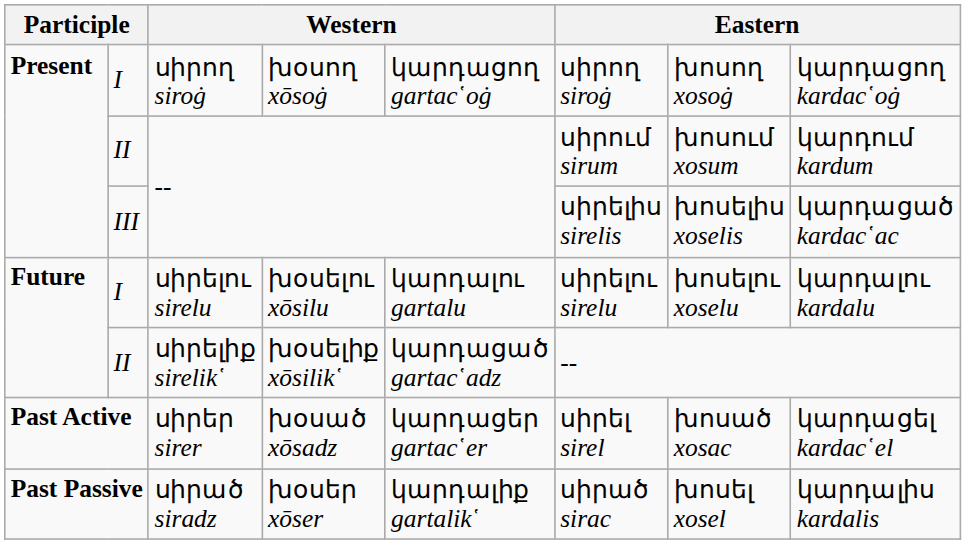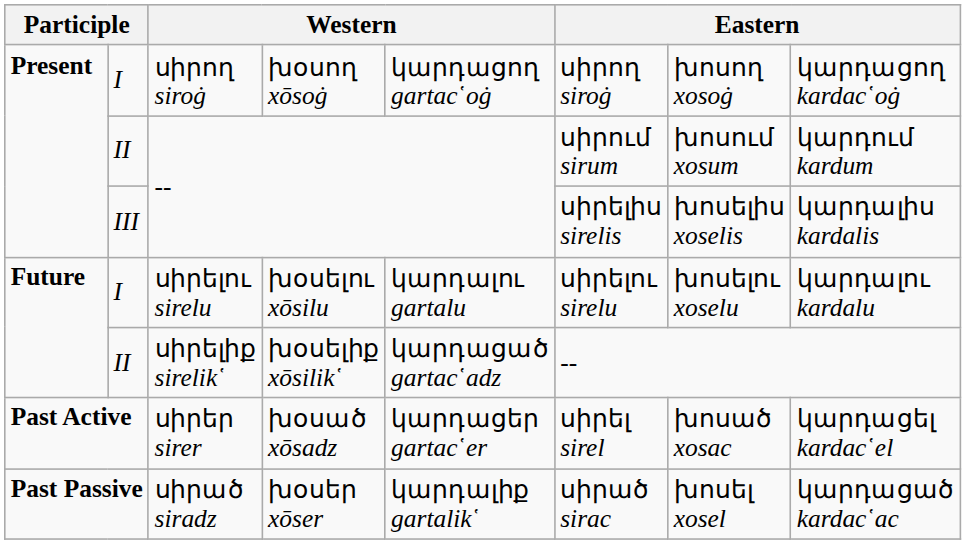III / -- | column 8: կարդացած kardac῾ac -> կարդալիս kardalis
սիրած siradz | column 8: կարդալիս kardalis -> կարդացած kardac῾ac
